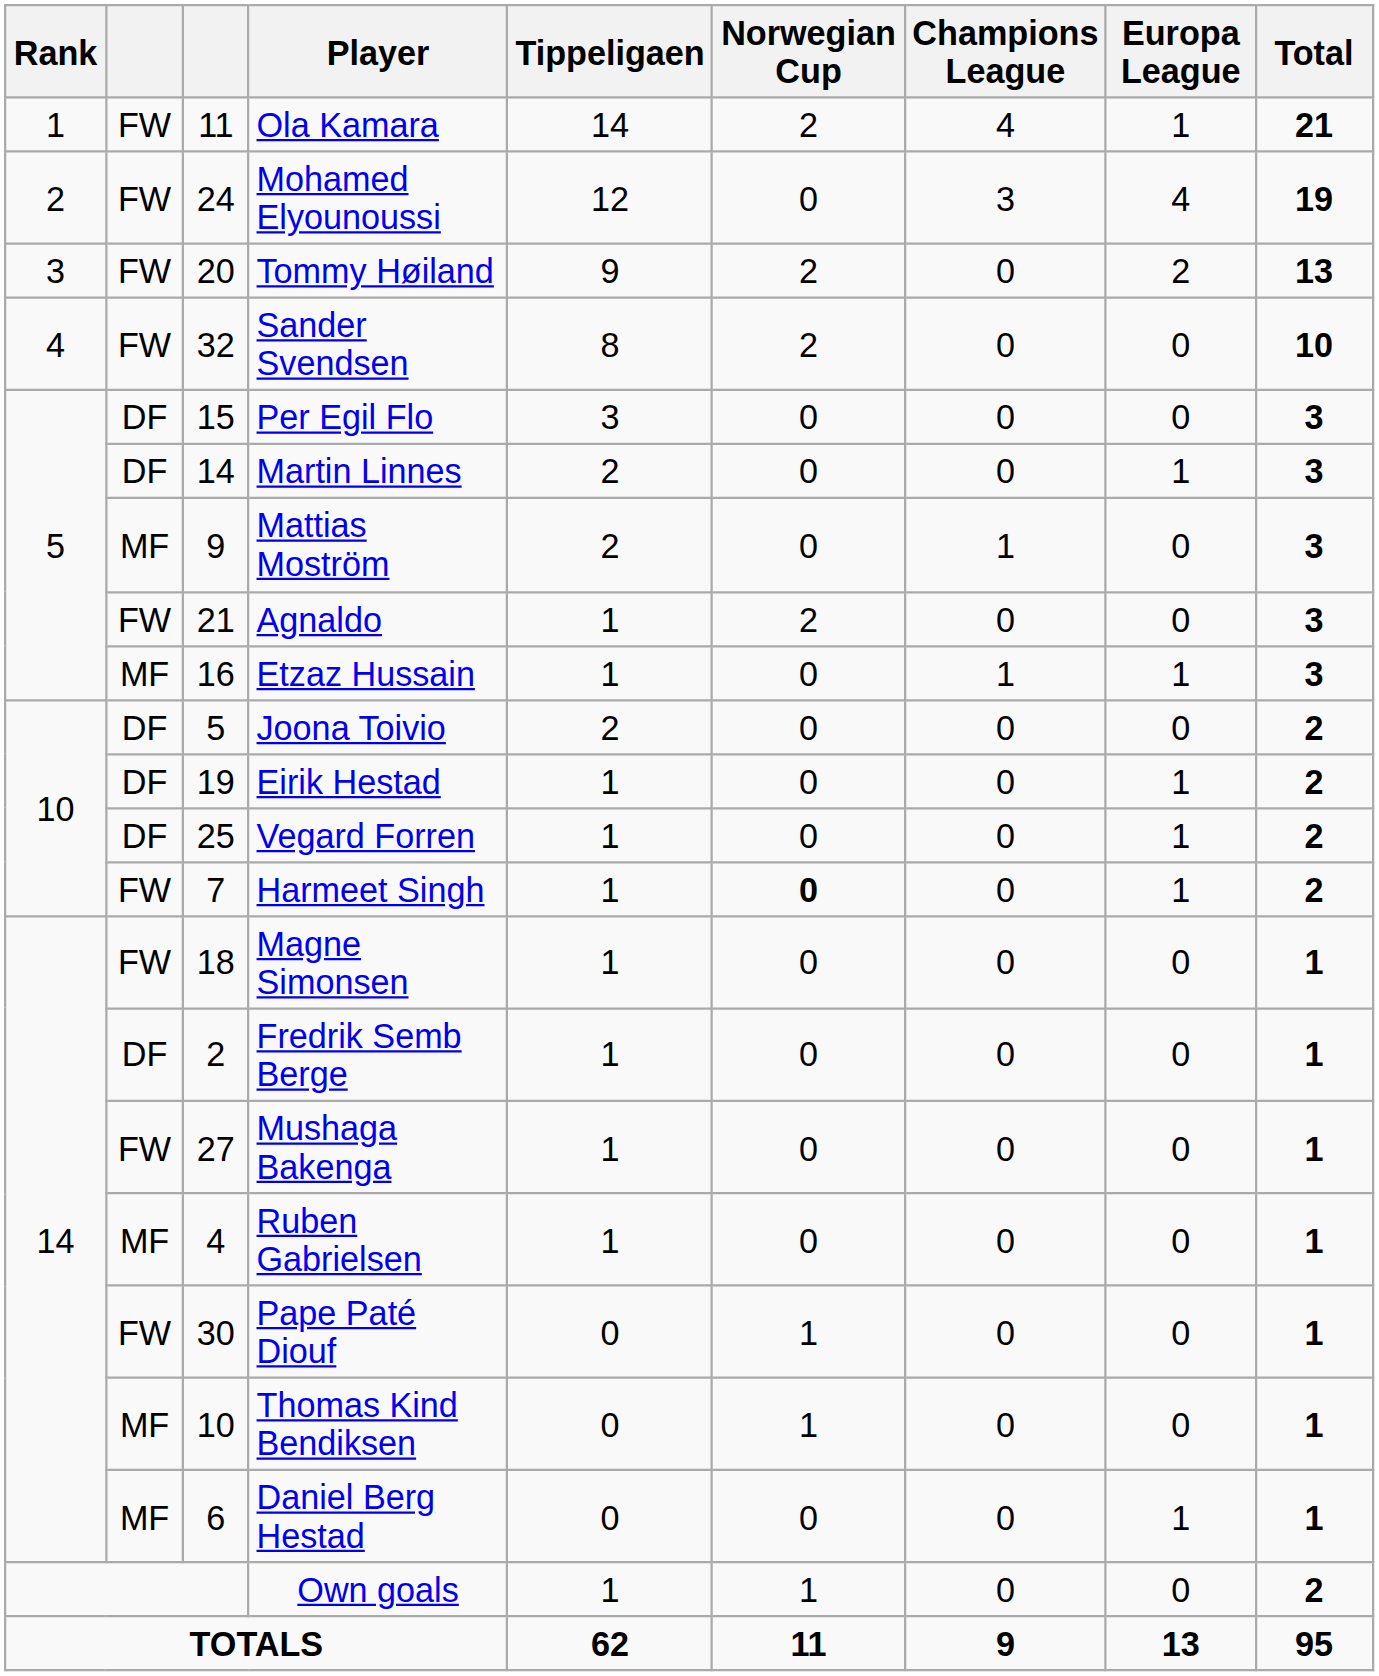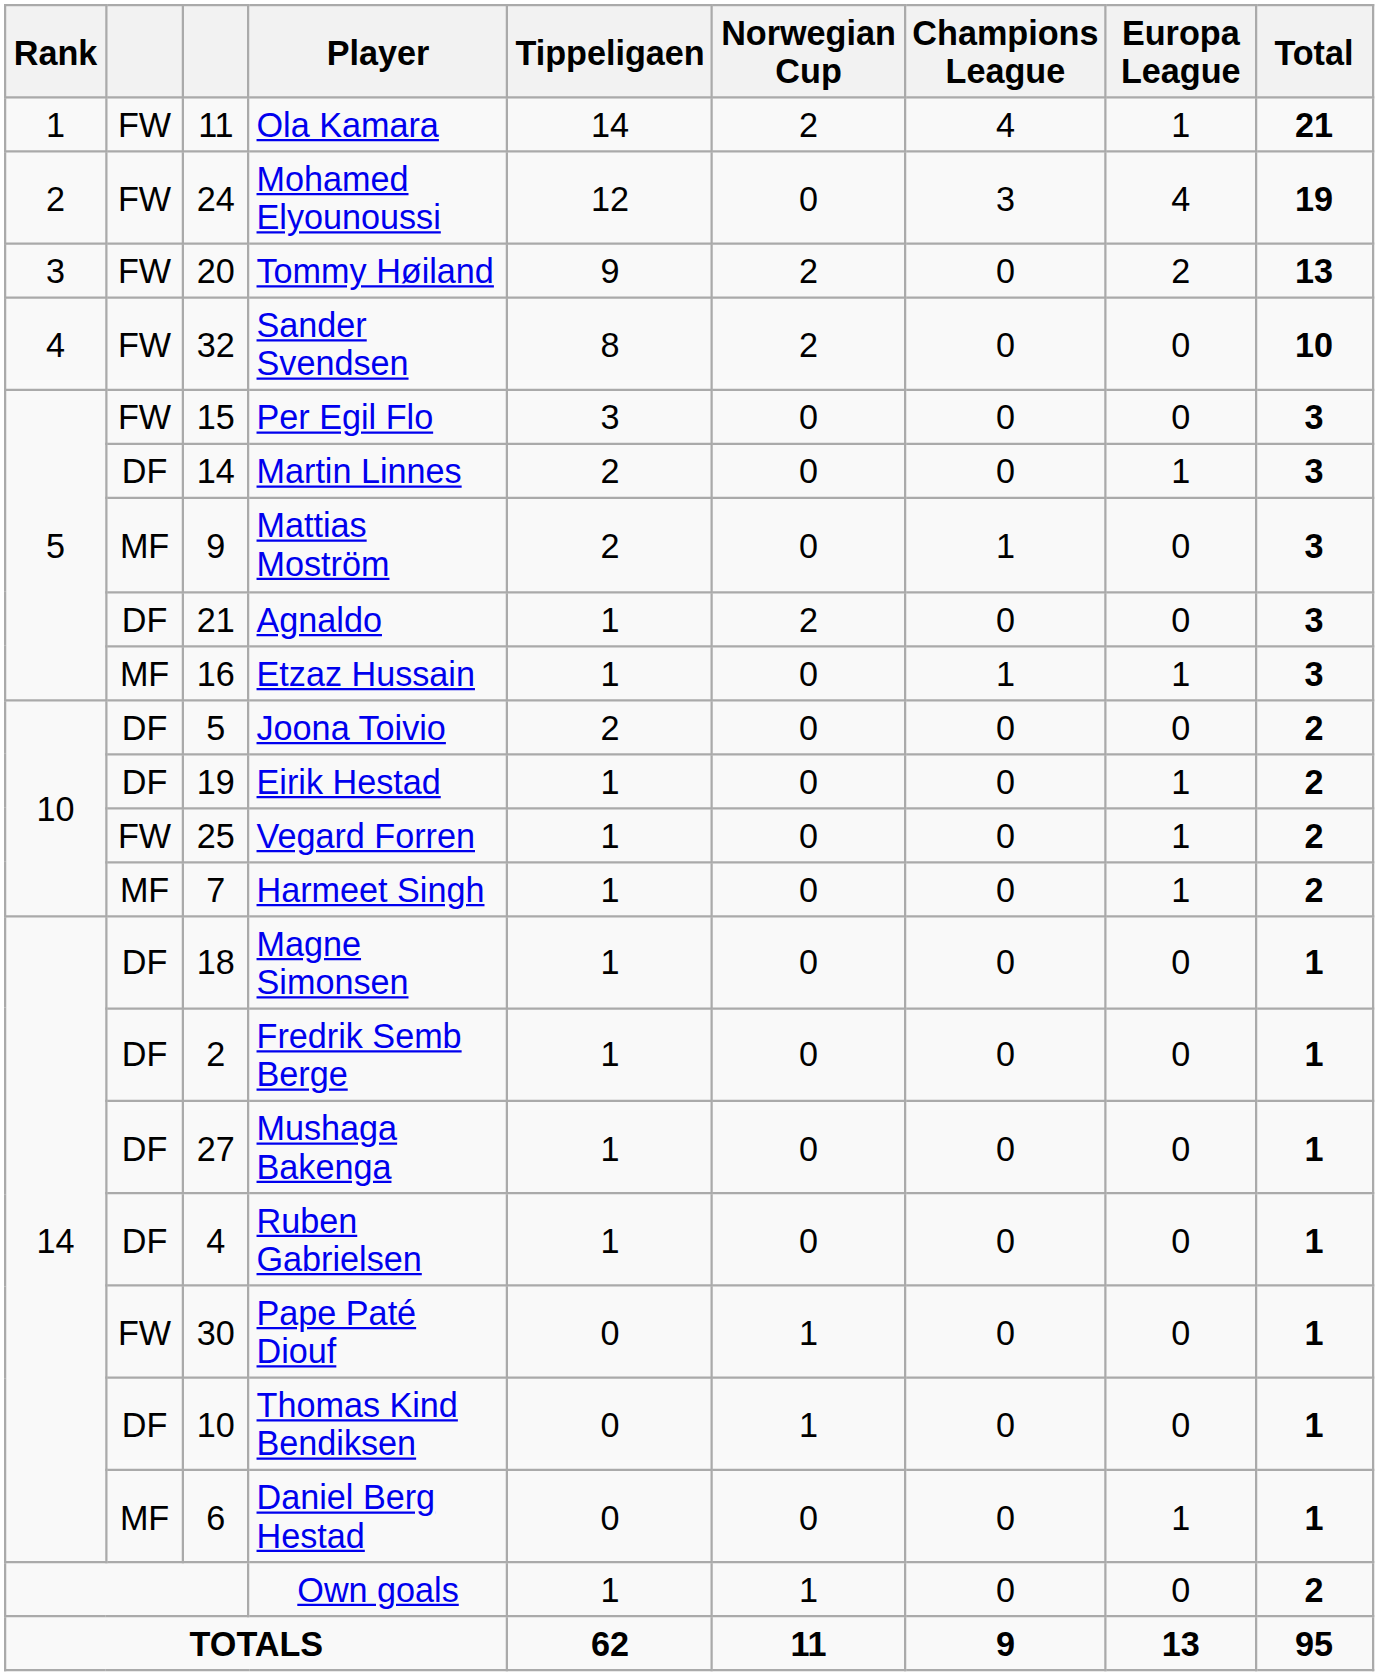Per Egil Flo | column 2: DF -> FW
Agnaldo | column 2: FW -> DF
Vegard Forren | column 2: DF -> FW
Harmeet Singh | column 2: FW -> MF
Harmeet Singh | Norwegian Cup: bold -> normal
Magne Simonsen | column 2: FW -> DF
Mushaga Bakenga | column 2: FW -> DF
Ruben Gabrielsen | column 2: MF -> DF
Thomas Kind Bendiksen | column 2: MF -> DF
